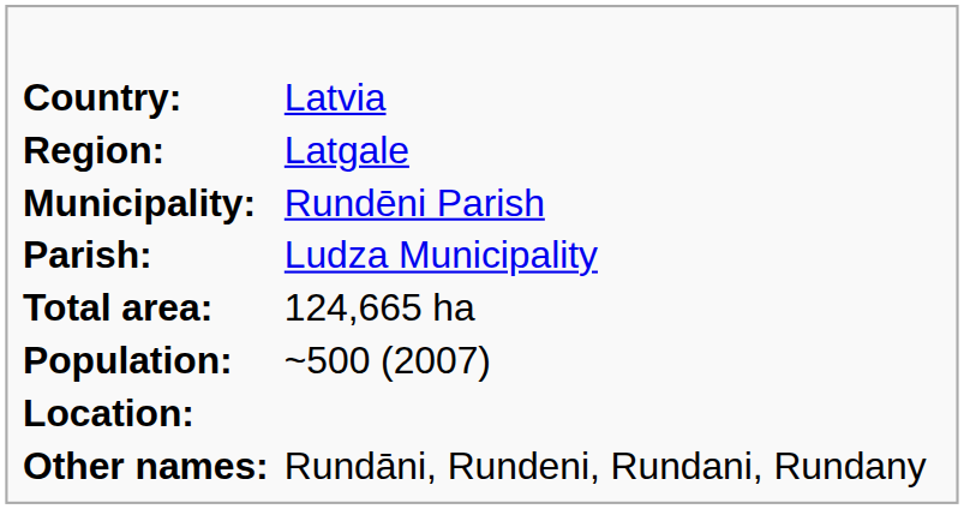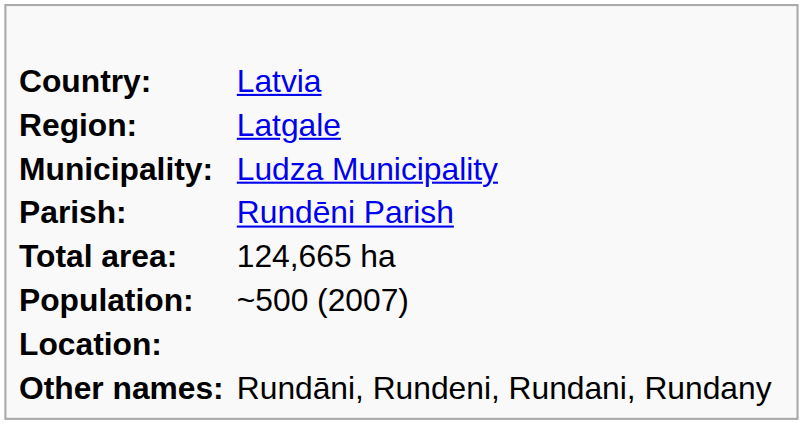Municipality: | column 2: Rundēni Parish -> Ludza Municipality
Parish: | column 2: Ludza Municipality -> Rundēni Parish
